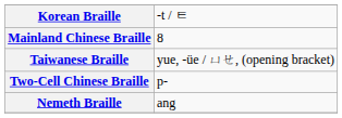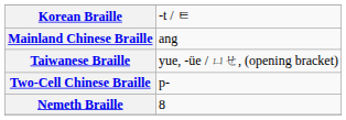Mainland Chinese Braille | column 2: 8 -> ang
Nemeth Braille | column 2: ang -> 8
